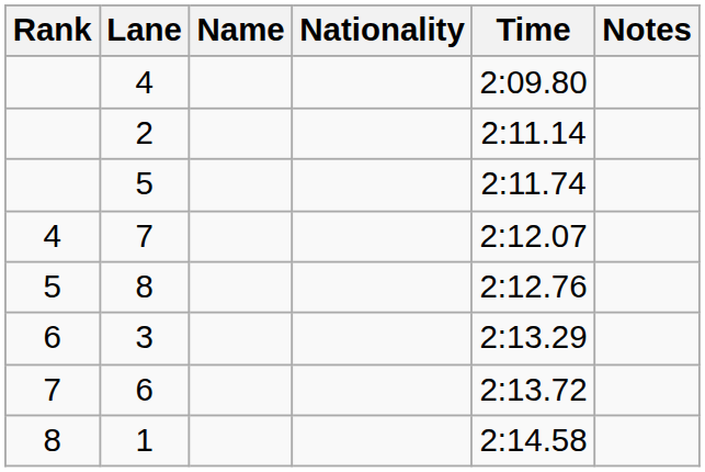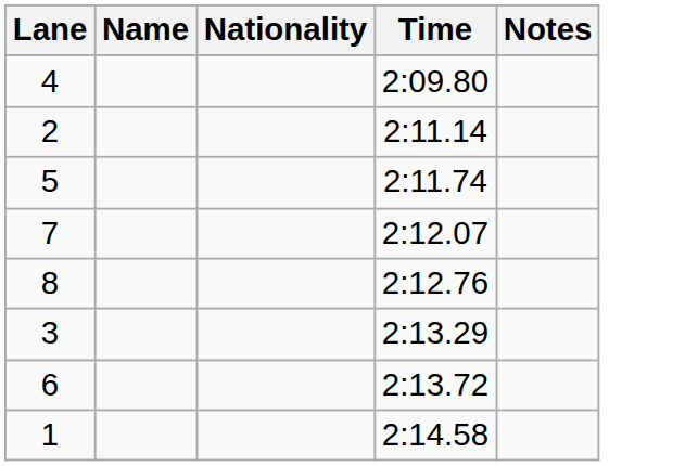- column: Rank | 4 | 5 | 6 | 7 | 8
